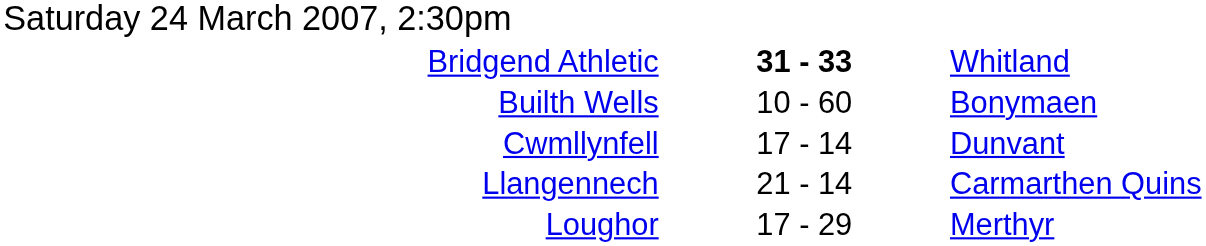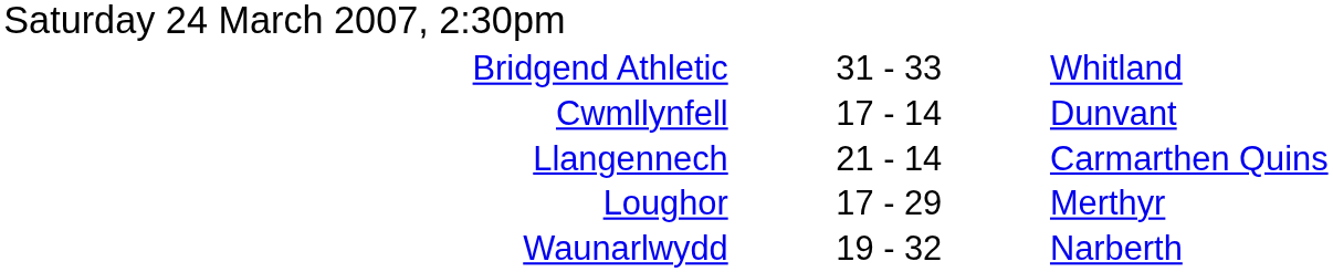Bridgend Athletic | column 2: bold -> normal
- row: Builth Wells | 10 - 60 | Bonymaen
+ row: Waunarlwydd | 19 - 32 | Narberth
